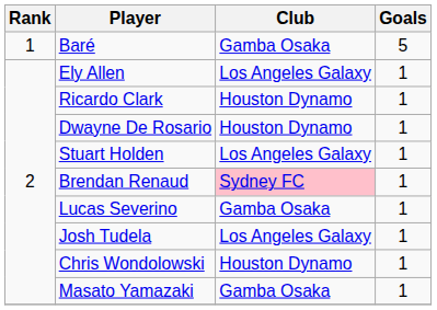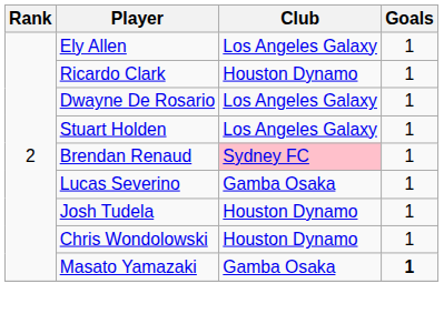- row: 1 | Baré | Gamba Osaka | 5
Dwayne De Rosario | Club: Houston Dynamo -> Los Angeles Galaxy
Josh Tudela | Club: Los Angeles Galaxy -> Houston Dynamo
Masato Yamazaki | Goals: normal -> bold
